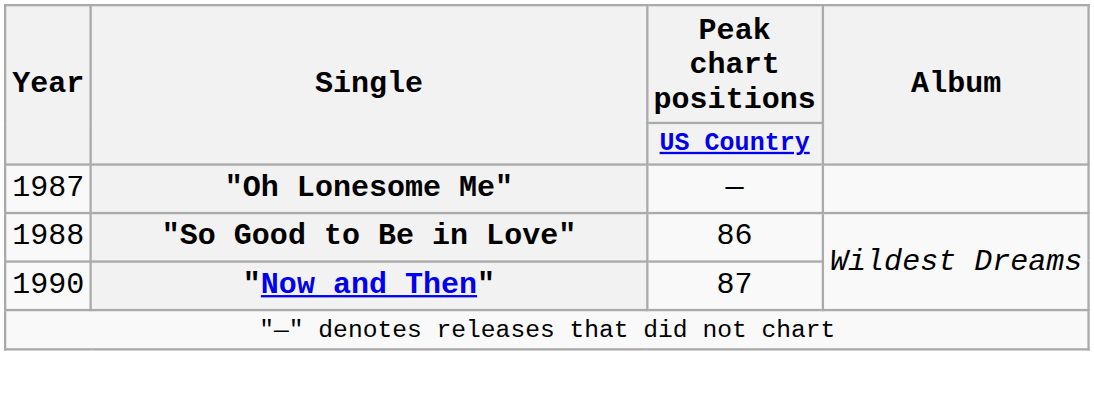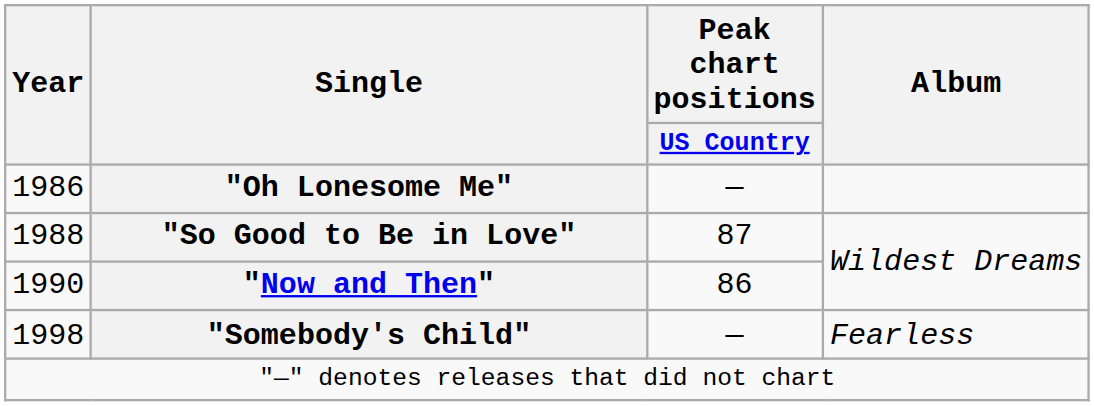"Oh Lonesome Me" | Year: 1987 -> 1986
"So Good to Be in Love" | Peak chart positions / US Country: 86 -> 87
"Now and Then" | Peak chart positions / US Country: 87 -> 86
+ row: 1998 | "Somebody's Child" | — | Fearless
